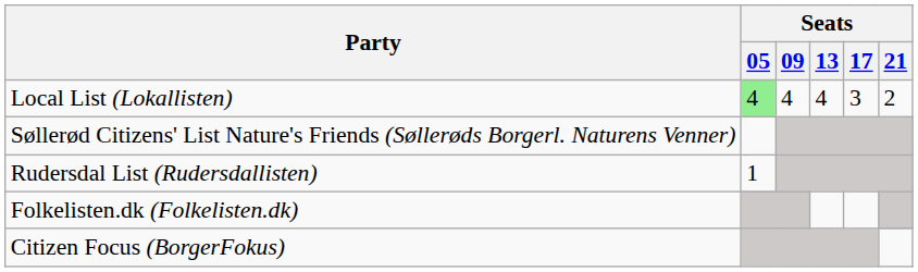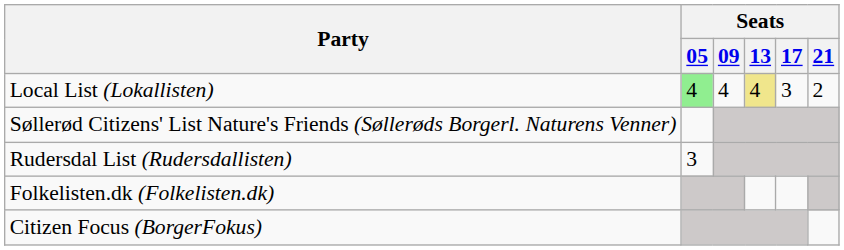Local List (Lokallisten) | Seats / 13: no background -> khaki background
Rudersdal List (Rudersdallisten) | Seats / 05: 1 -> 3
